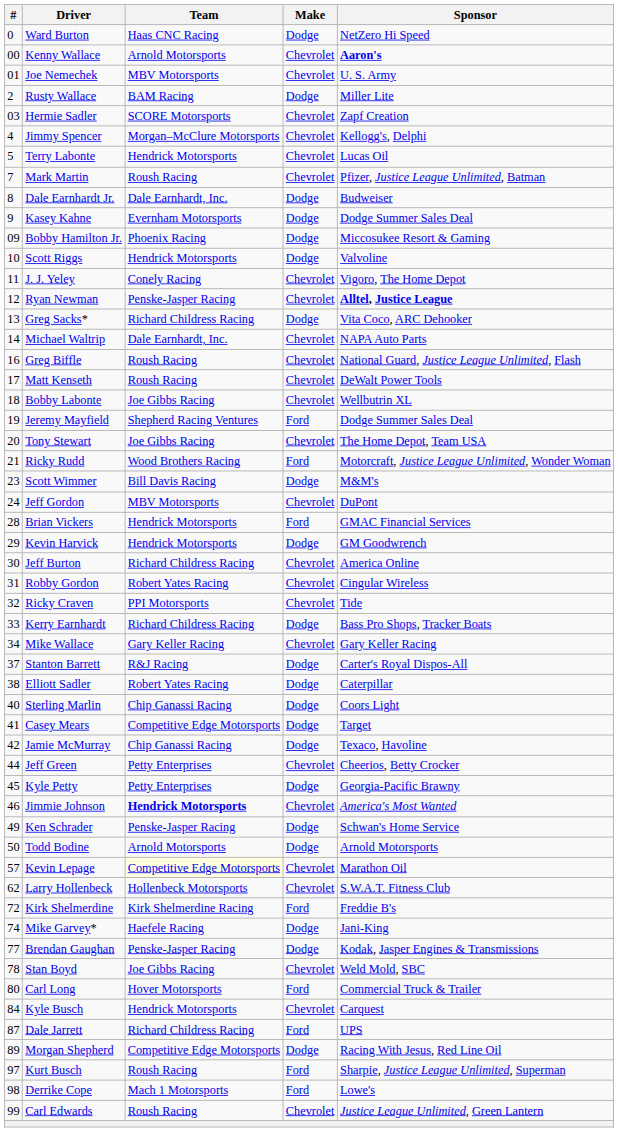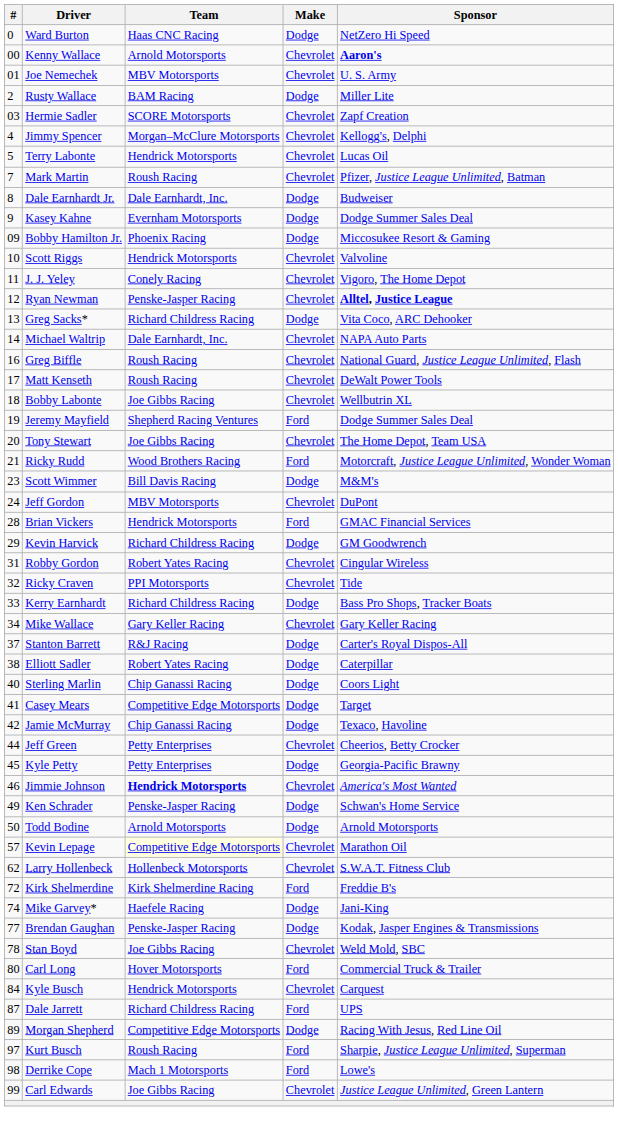Scott Riggs | Make: Dodge -> Chevrolet
Kevin Harvick | Team: Hendrick Motorsports -> Richard Childress Racing
- row: 30 | Jeff Burton | Richard Childress Racing | Chevrolet | America Online
Carl Edwards | Team: Roush Racing -> Joe Gibbs Racing
